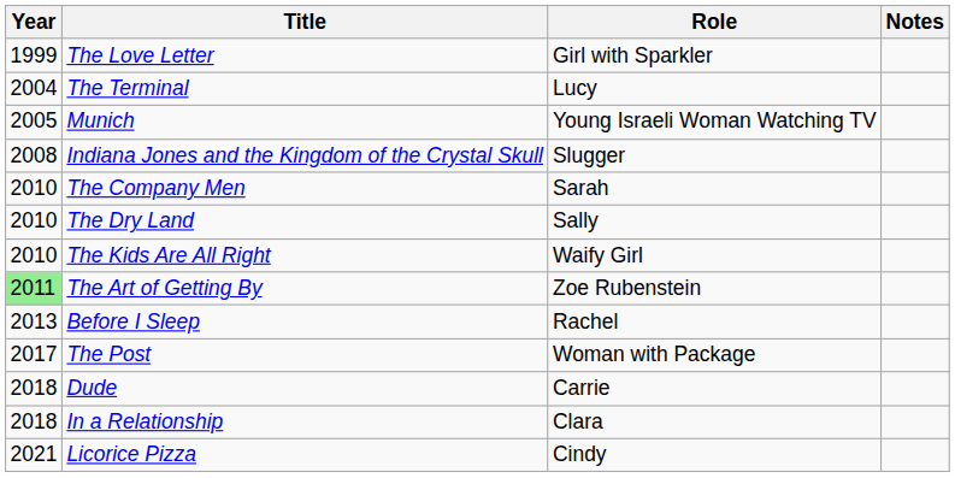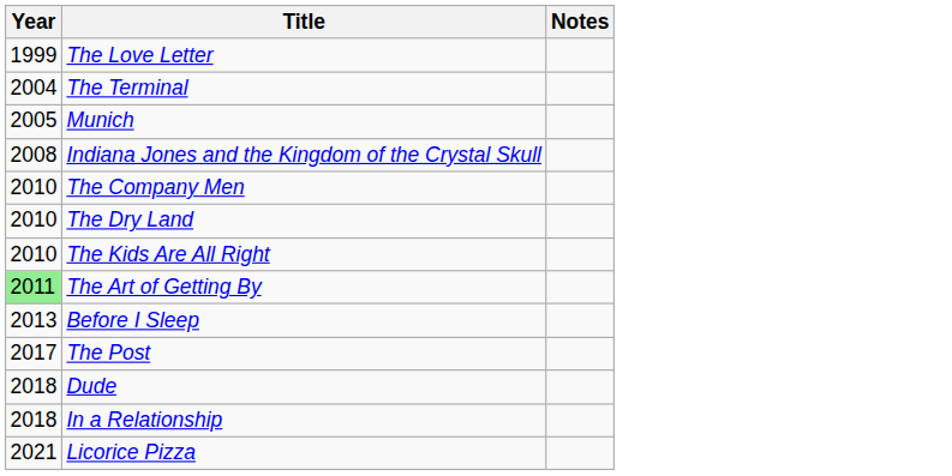- column: Role | Girl with Sparkler | Lucy | Young Israeli Woman Watching TV | Slugger | Sarah | Sally | Waify Girl | Zoe Rubenstein | Rachel | Woman with Package | Carrie | Clara | Cindy
